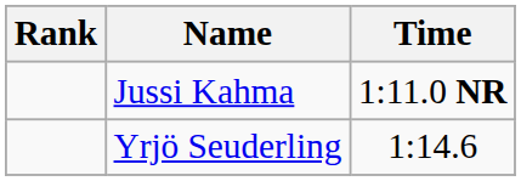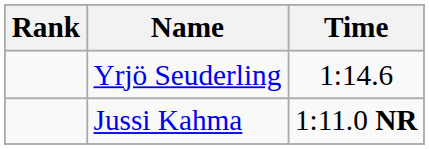rows swapped: Jussi Kahma <-> Yrjö Seuderling
